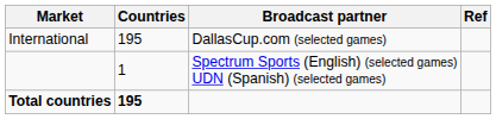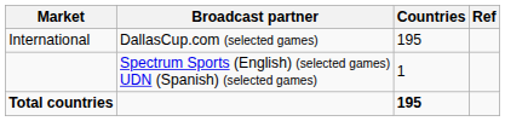columns swapped: Countries <-> Broadcast partner
